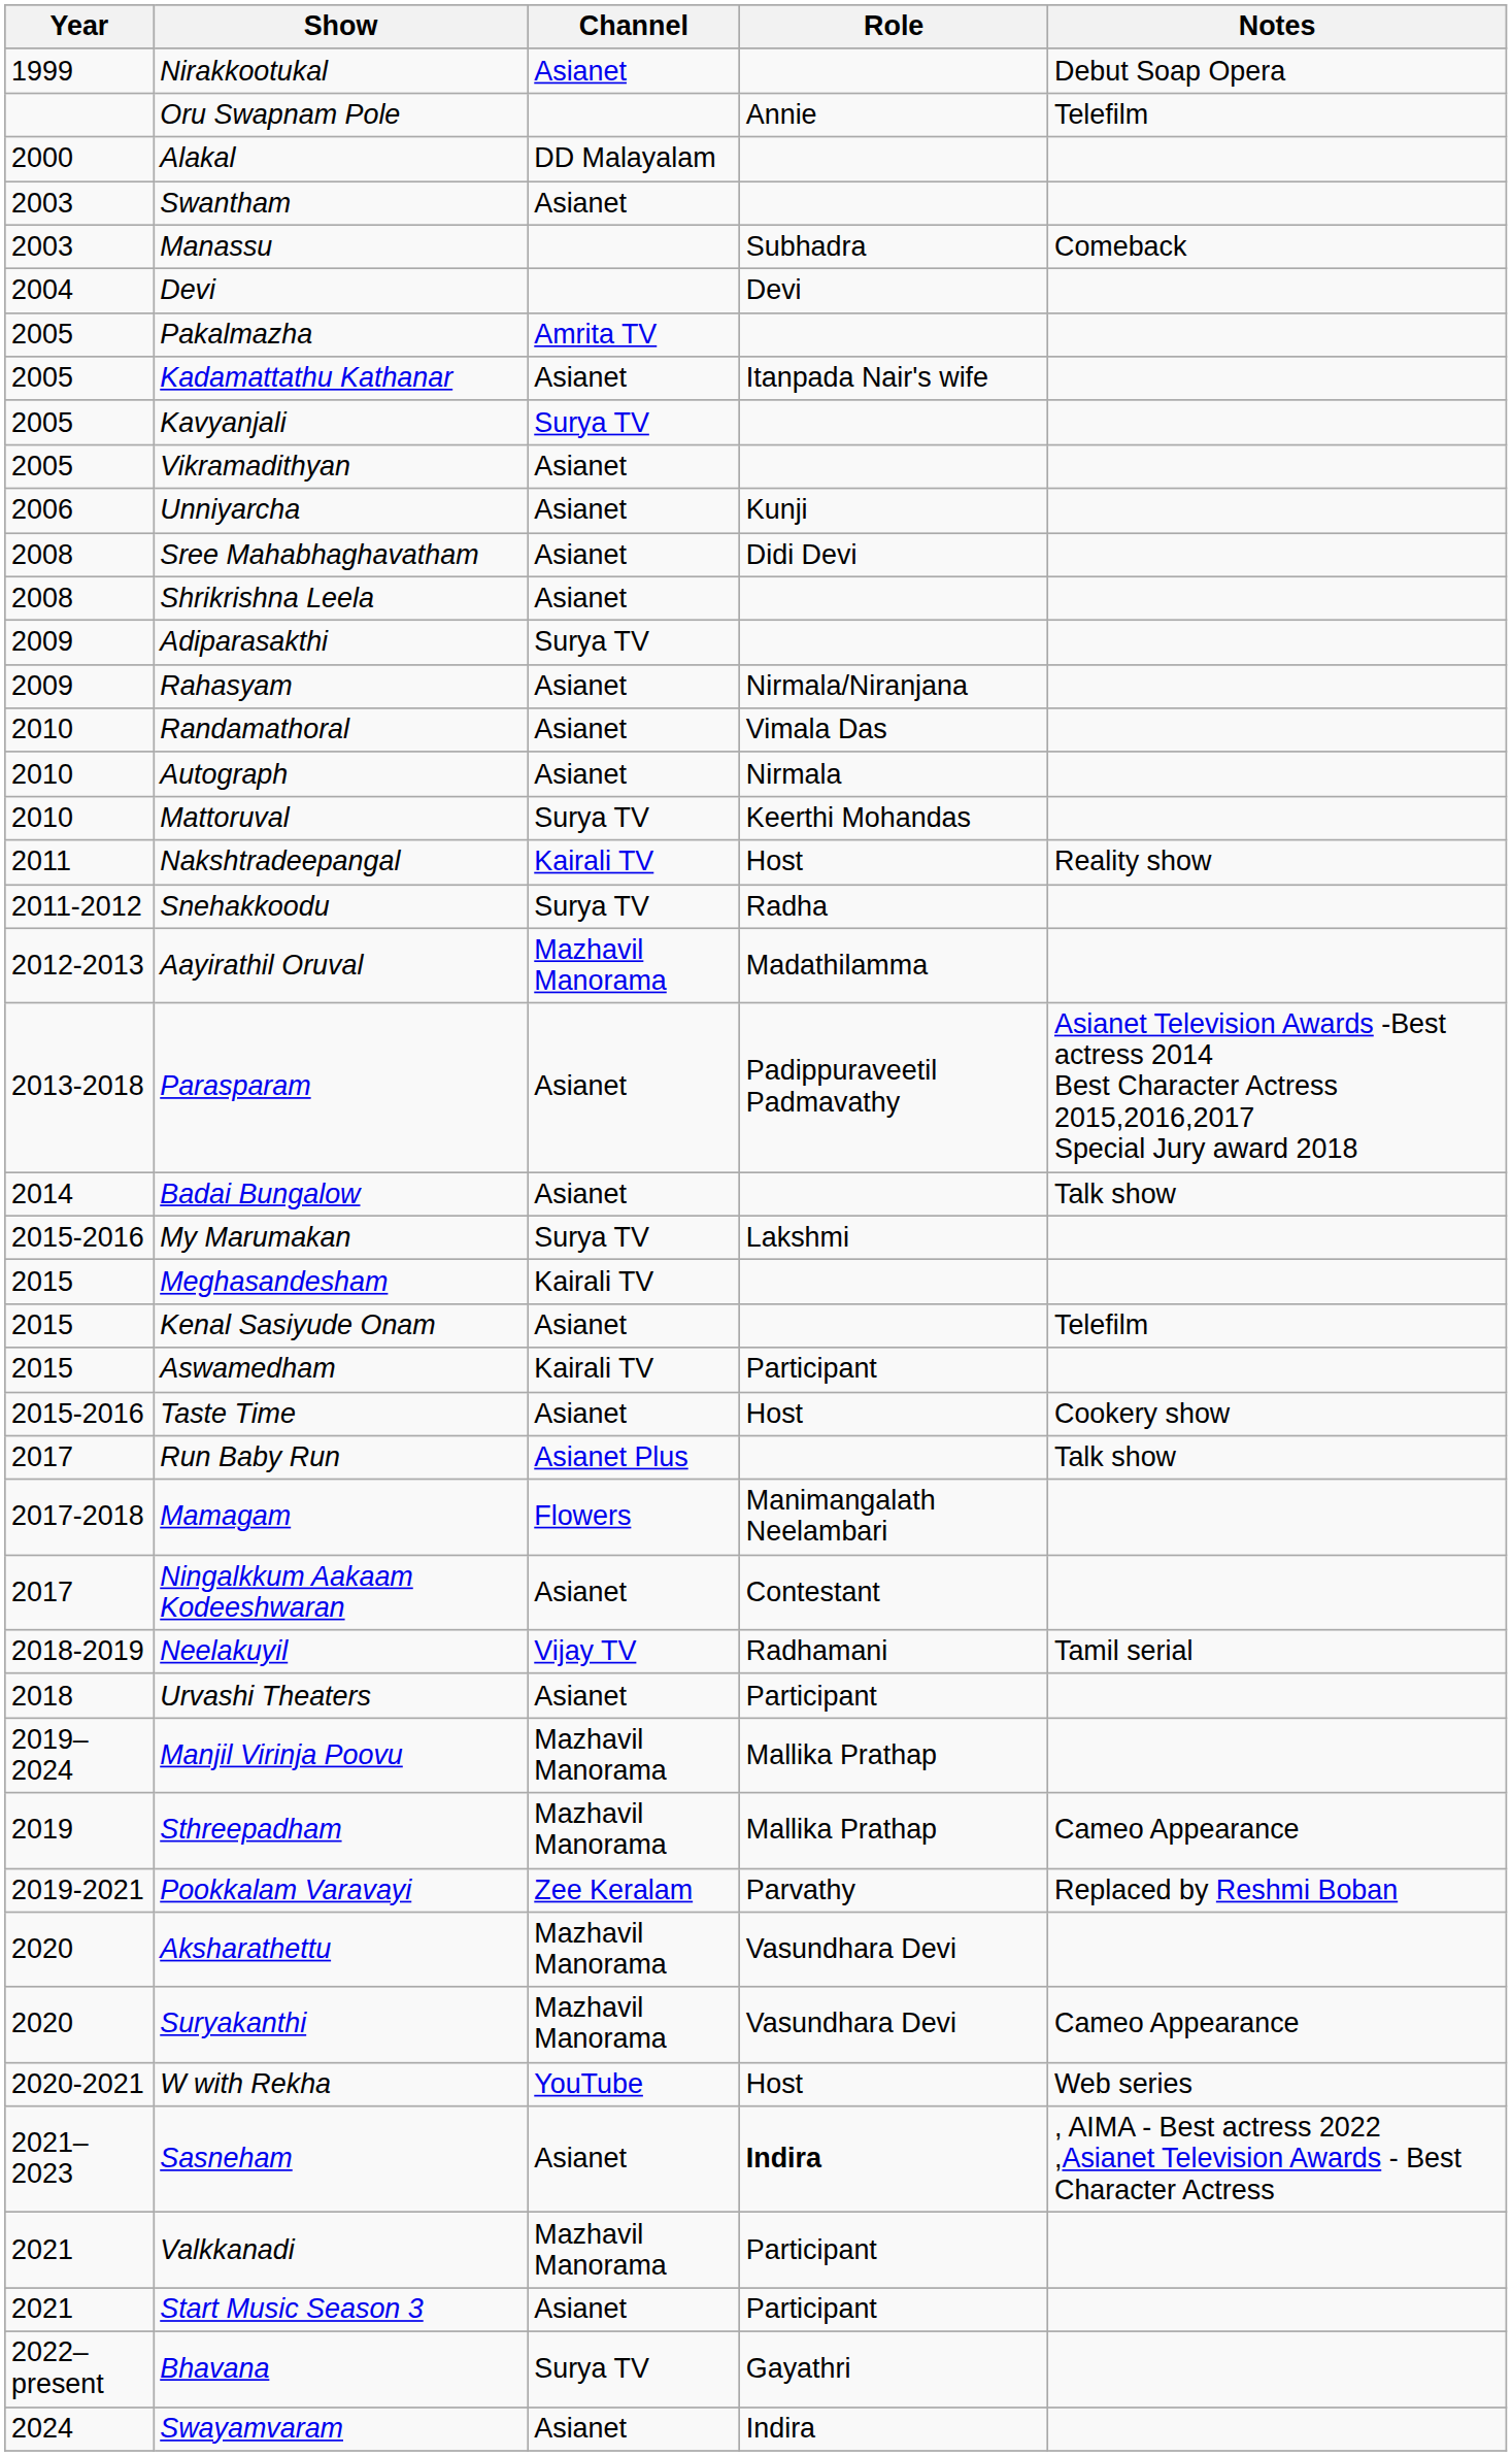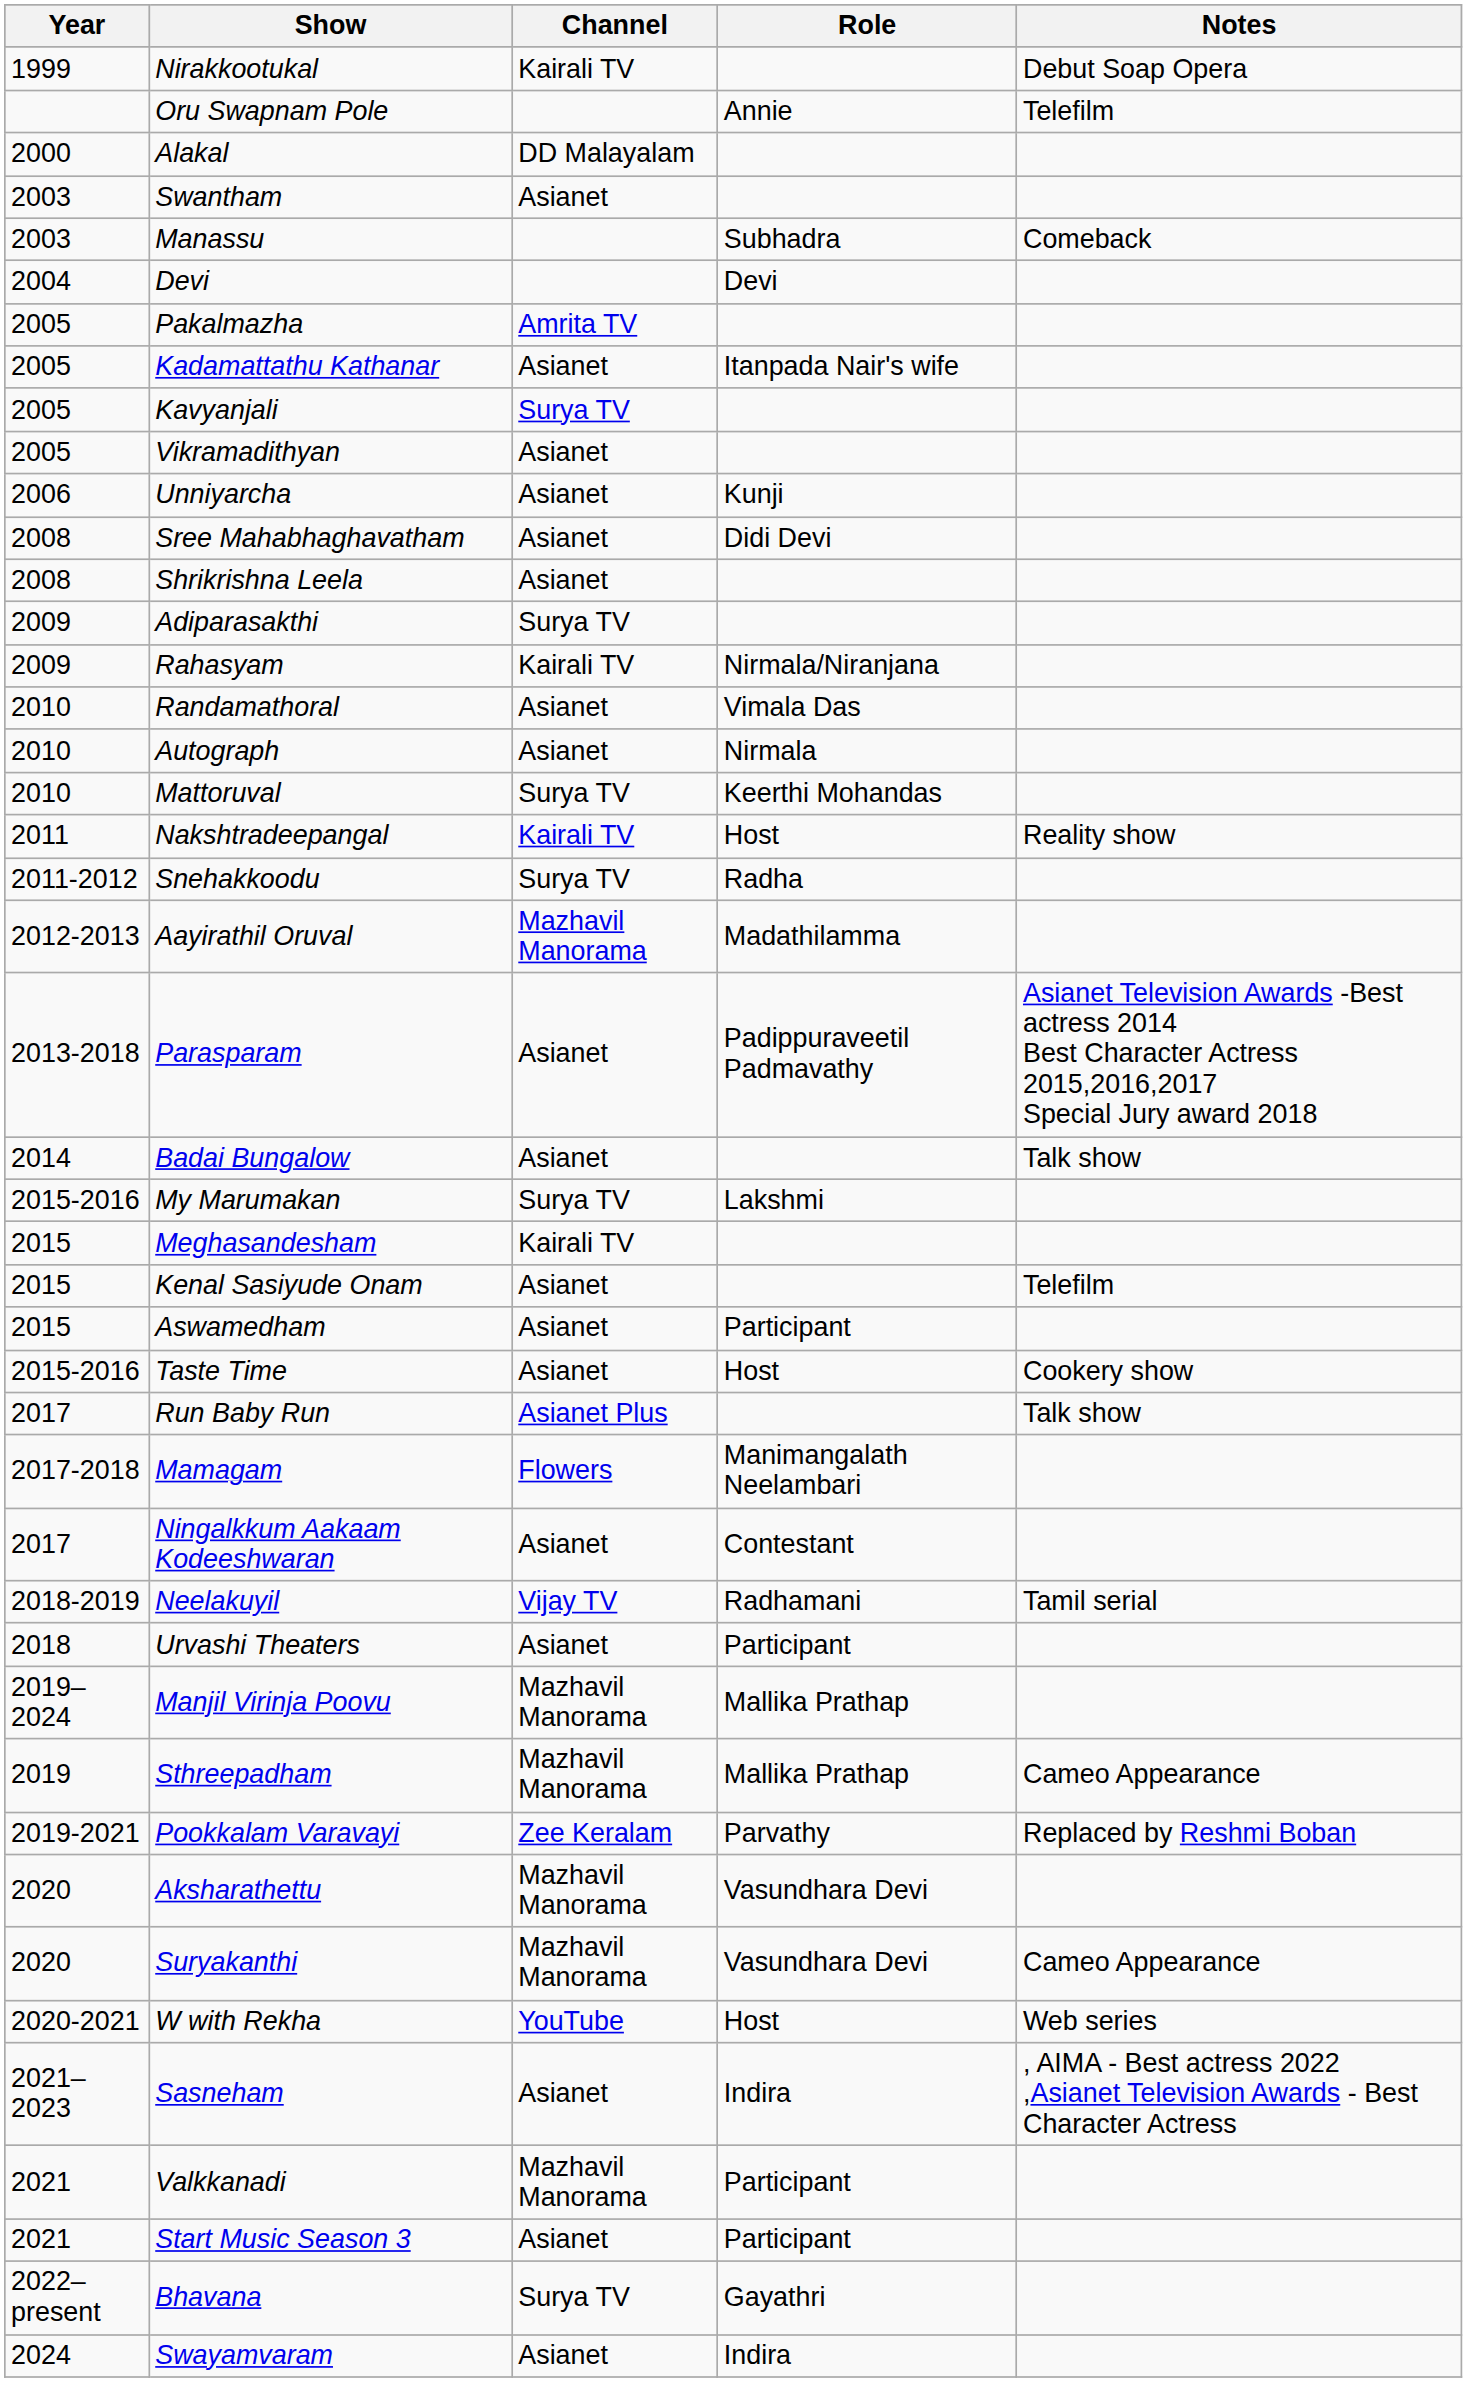Nirakkootukal | Channel: Asianet -> Kairali TV
Rahasyam | Channel: Asianet -> Kairali TV
Aswamedham | Channel: Kairali TV -> Asianet
Sasneham | Role: bold -> normal
